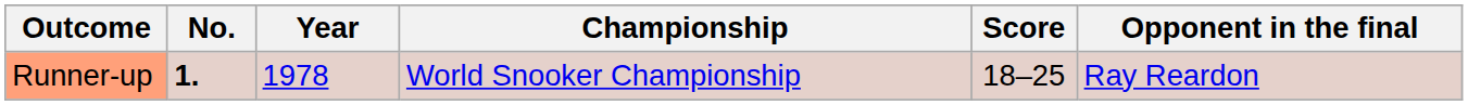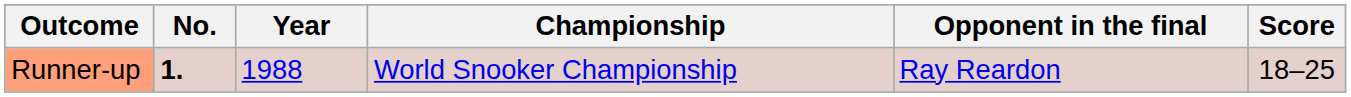columns swapped: Opponent in the final <-> Score
Runner-up | Year: 1978 -> 1988
